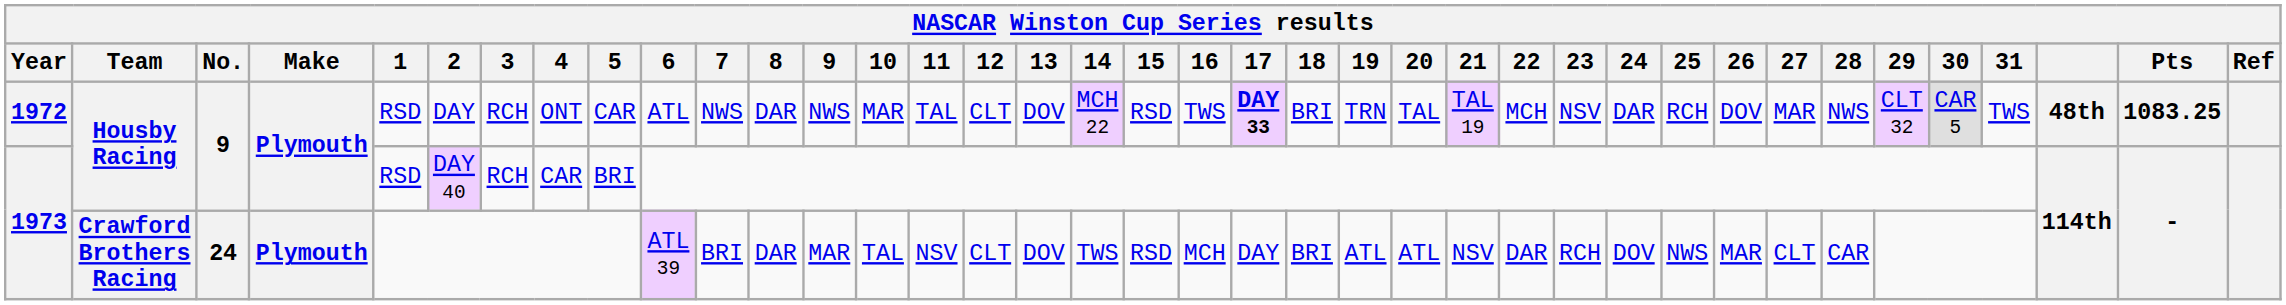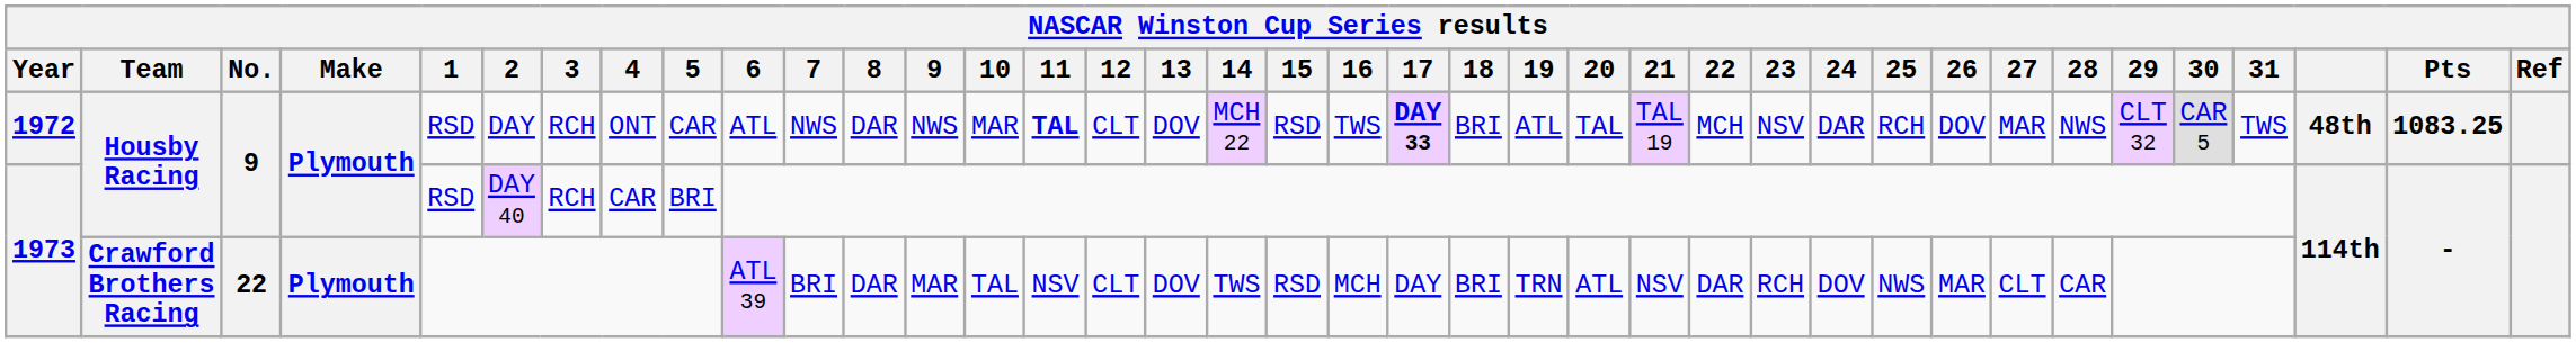1972 | 11: normal -> bold
1972 | 19: TRN -> ATL
1973 / Crawford Brothers Racing | No.: 24 -> 22
1973 / Crawford Brothers Racing | 19: ATL -> TRN
